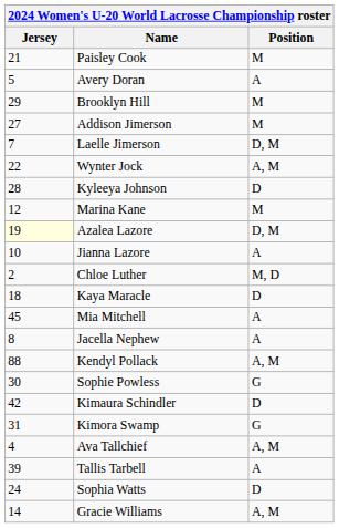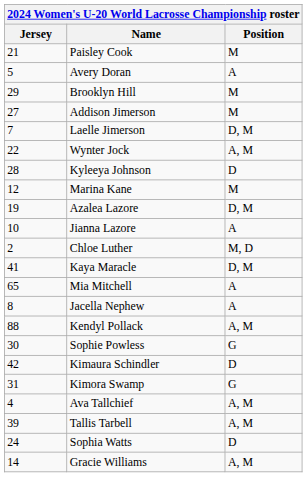Azalea Lazore | Jersey: lightyellow background -> no background
Kaya Maracle | Jersey: 18 -> 41
Kaya Maracle | Position: D -> D, M
Mia Mitchell | Jersey: 45 -> 65
Tallis Tarbell | Position: A -> A, M
